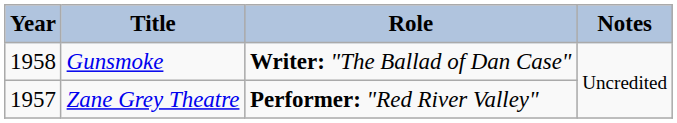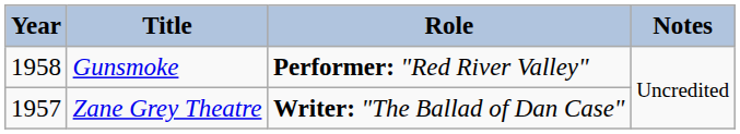Gunsmoke | Role: Writer: "The Ballad of Dan Case" -> Performer: "Red River Valley"
Zane Grey Theatre | Role: Performer: "Red River Valley" -> Writer: "The Ballad of Dan Case"
